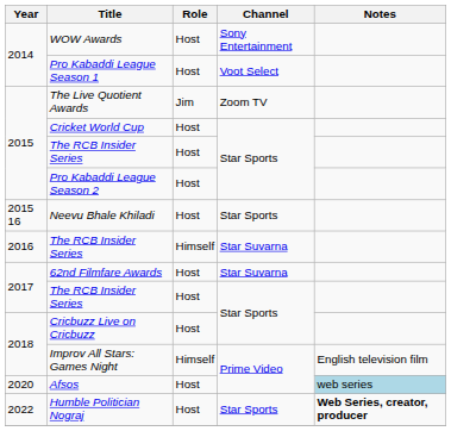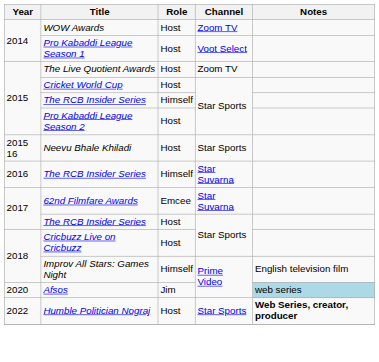WOW Awards | Channel: Sony Entertainment -> Zoom TV
The Live Quotient Awards | Role: Jim -> Host
2015 / The RCB Insider Series | Role: Host -> Himself
62nd Filmfare Awards | Role: Host -> Emcee
Afsos | Role: Host -> Jim
